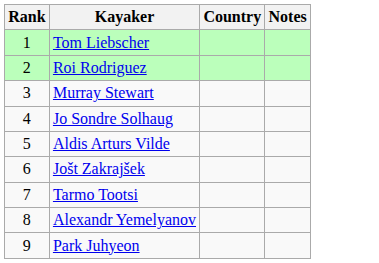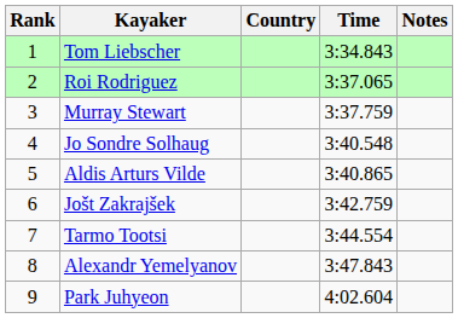+ column: Time | 3:34.843 | 3:37.065 | 3:37.759 | 3:40.548 | 3:40.865 | 3:42.759 | 3:44.554 | 3:47.843 | 4:02.604
